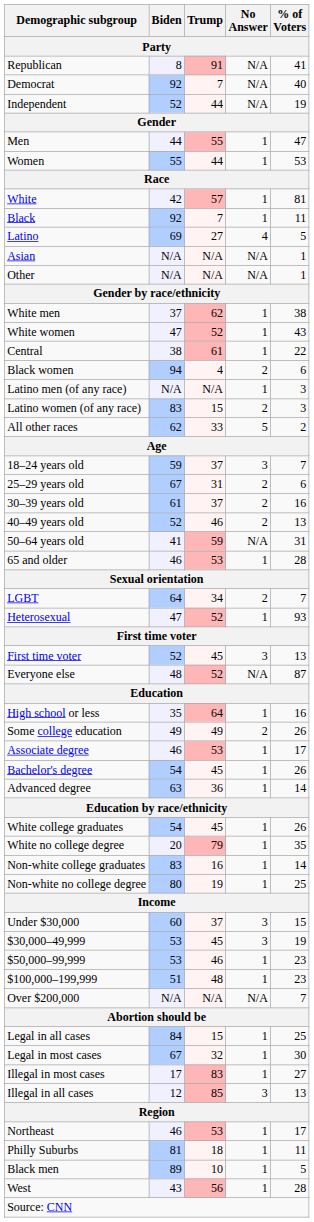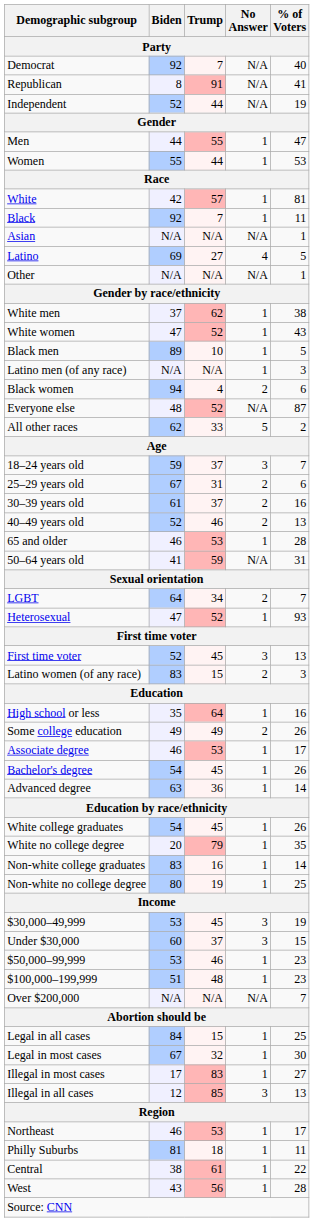rows swapped: Democrat <-> Republican
rows swapped: Latino <-> Asian
rows swapped: Black men <-> Central
rows swapped: Black women <-> Latino men (of any race)
rows swapped: Latino women (of any race) <-> Everyone else
rows swapped: 50–64 years old <-> 65 and older
rows swapped: Under $30,000 <-> $30,000–49,999
